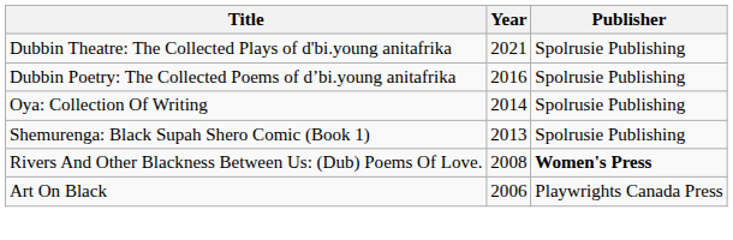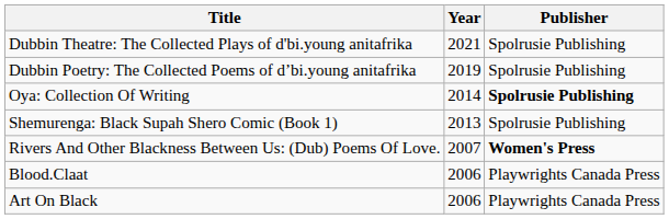Dubbin Poetry: The Collected Poems of d’bi.young anitafrika | Year: 2016 -> 2019
Oya: Collection Of Writing | Publisher: normal -> bold
Rivers And Other Blackness Between Us: (Dub) Poems Of Love. | Year: 2008 -> 2007
+ row: Blood.Claat | 2006 | Playwrights Canada Press
